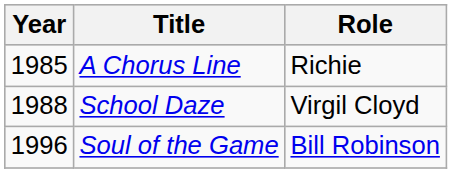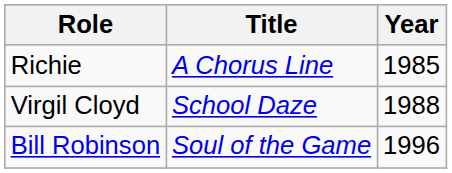columns swapped: Year <-> Role
